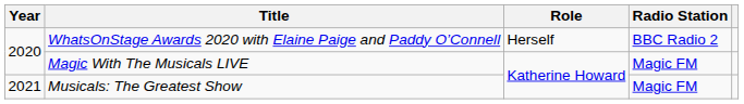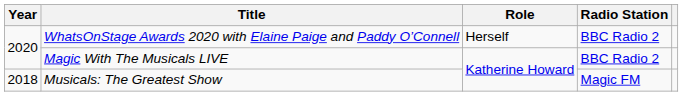Magic With The Musicals LIVE | Radio Station: Magic FM -> BBC Radio 2
Musicals: The Greatest Show | Year: 2021 -> 2018
